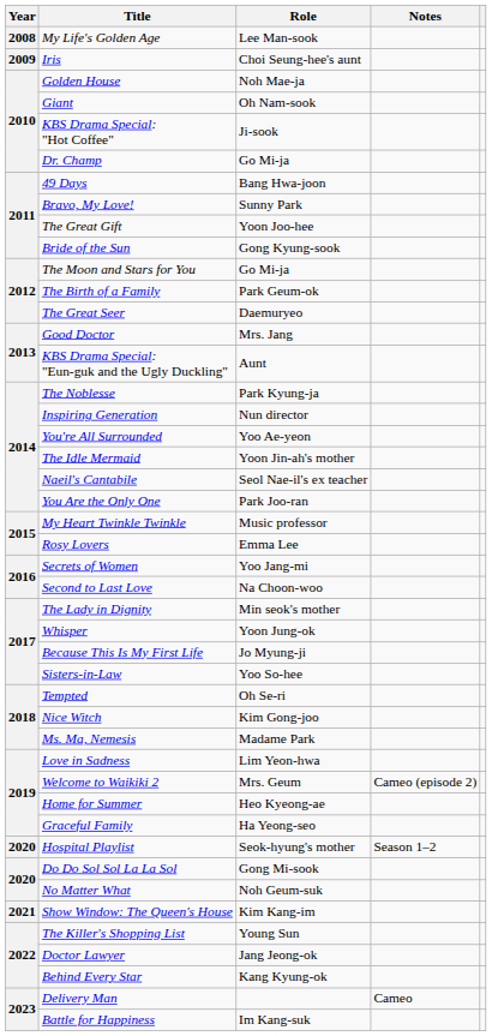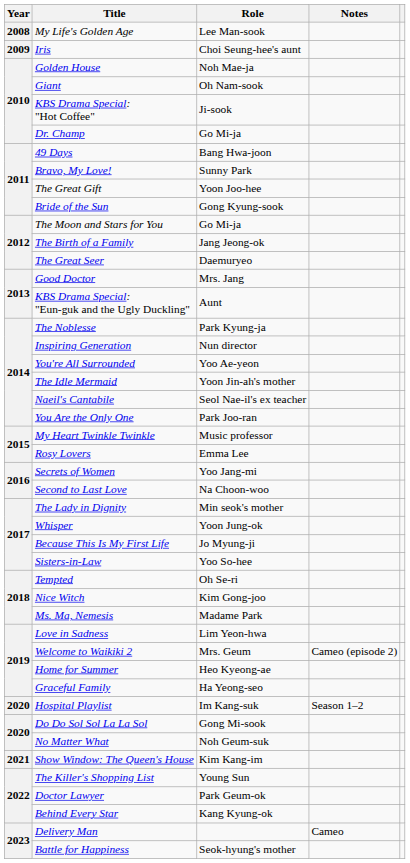The Birth of a Family | Role: Park Geum-ok -> Jang Jeong-ok
Hospital Playlist | Role: Seok-hyung's mother -> Im Kang-suk
Doctor Lawyer | Role: Jang Jeong-ok -> Park Geum-ok
Battle for Happiness | Role: Im Kang-suk -> Seok-hyung's mother
